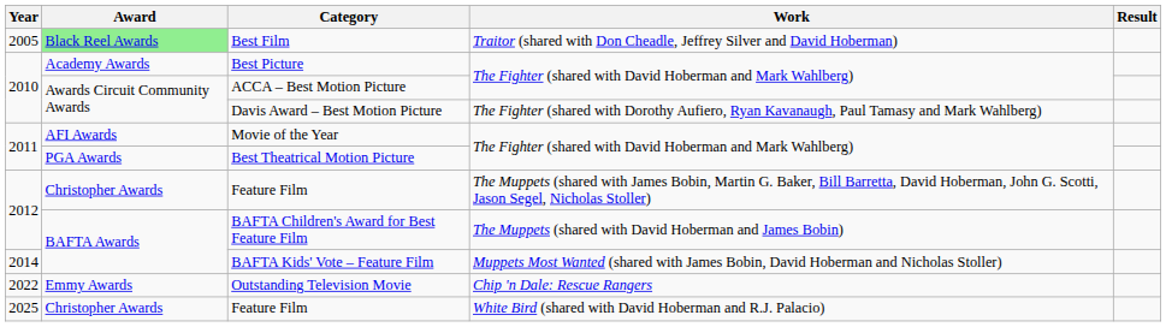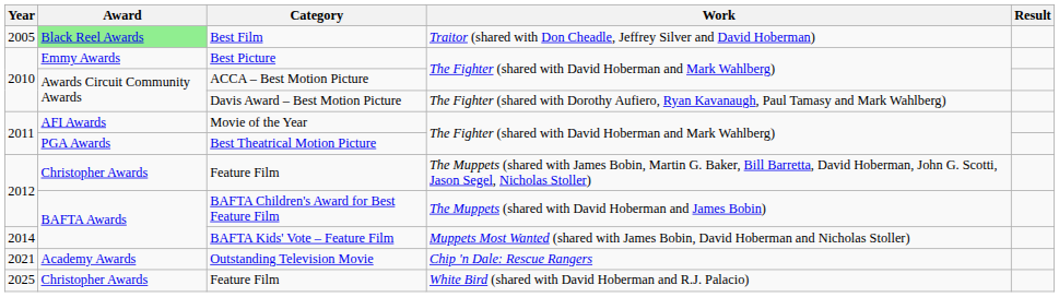Best Picture | Award: Academy Awards -> Emmy Awards
Outstanding Television Movie | Year: 2022 -> 2021
Outstanding Television Movie | Award: Emmy Awards -> Academy Awards
